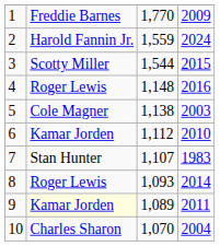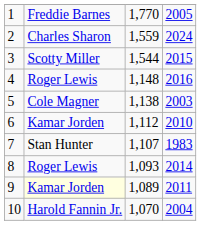1 | column 4: 2009 -> 2005
2 | column 2: Harold Fannin Jr. -> Charles Sharon
10 | column 2: Charles Sharon -> Harold Fannin Jr.
